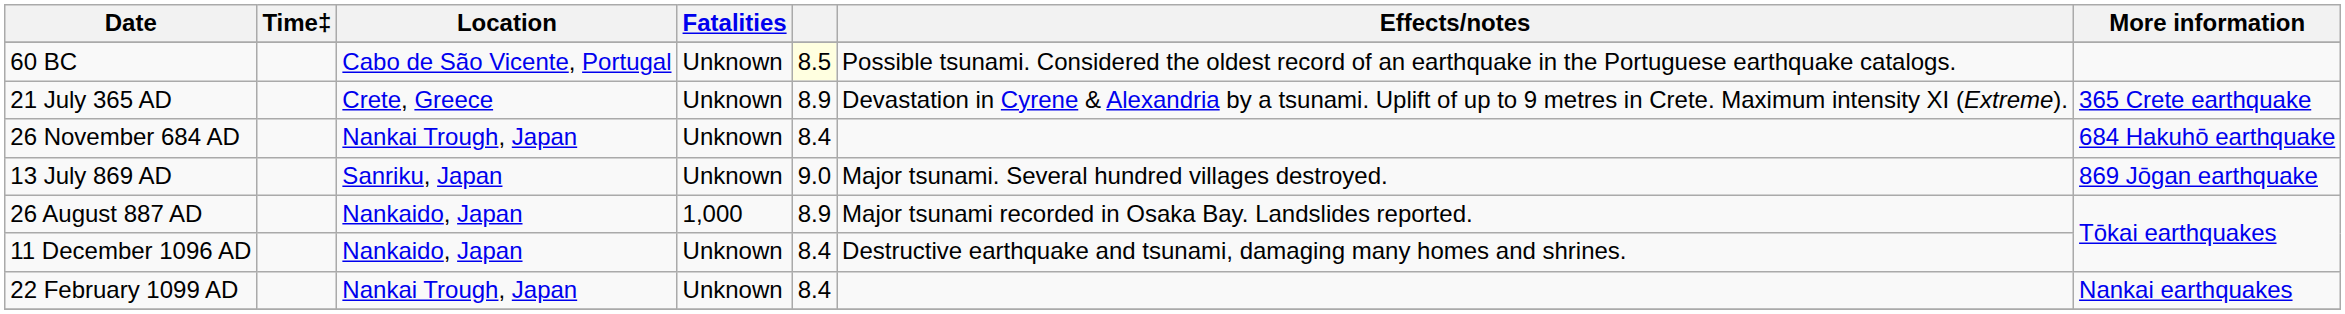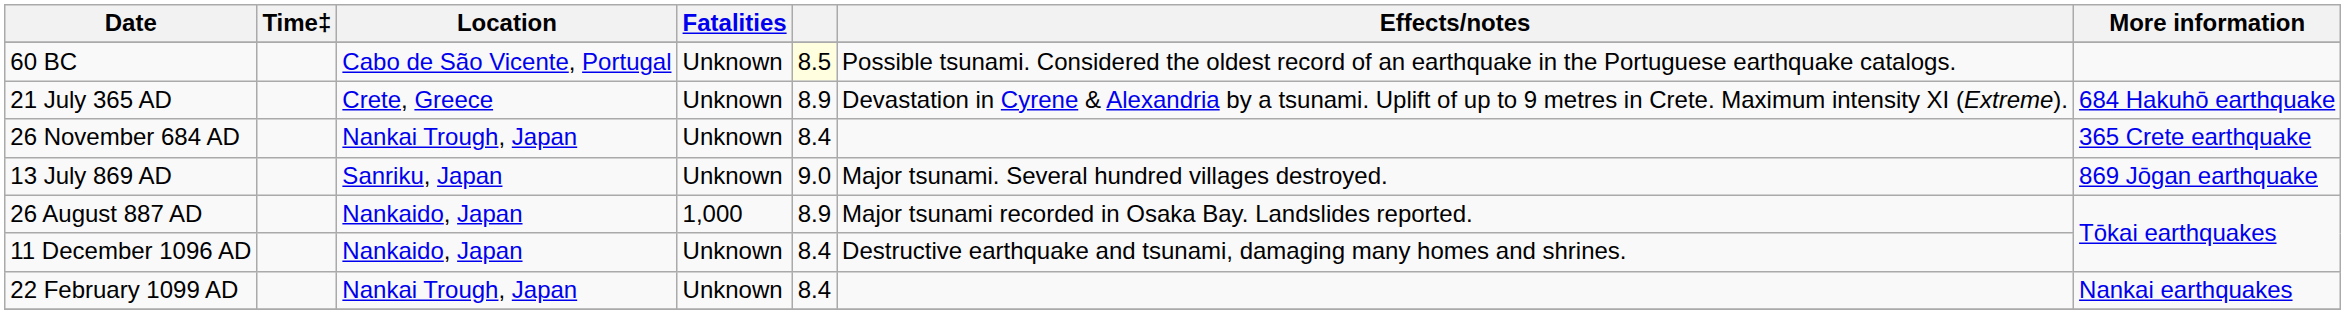21 July 365 AD | More information: 365 Crete earthquake -> 684 Hakuhō earthquake
26 November 684 AD | More information: 684 Hakuhō earthquake -> 365 Crete earthquake
